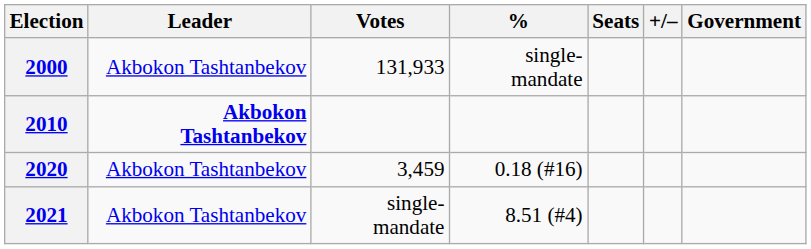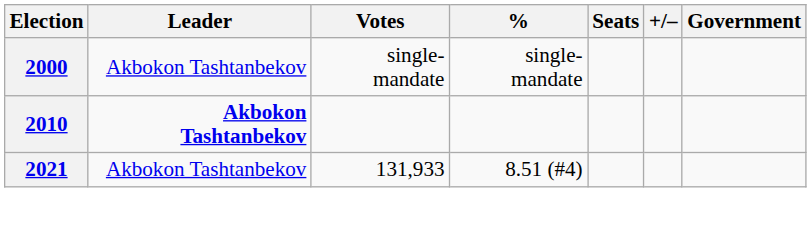2000 | Votes: 131,933 -> single-mandate
- row: 2020 | Akbokon Tashtanbekov | 3,459 | 0.18 (#16)
2021 | Votes: single-mandate -> 131,933
